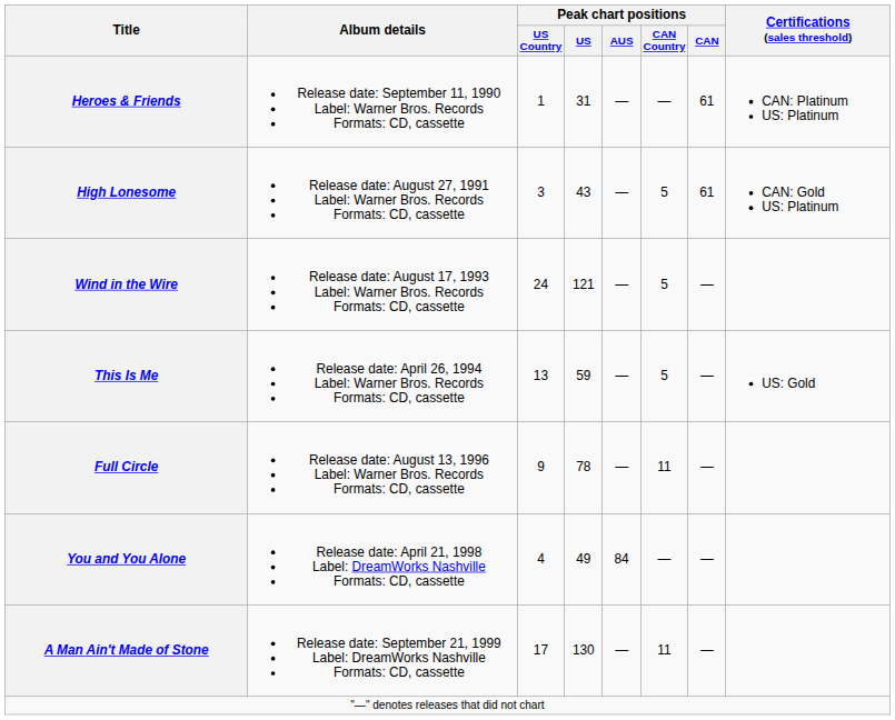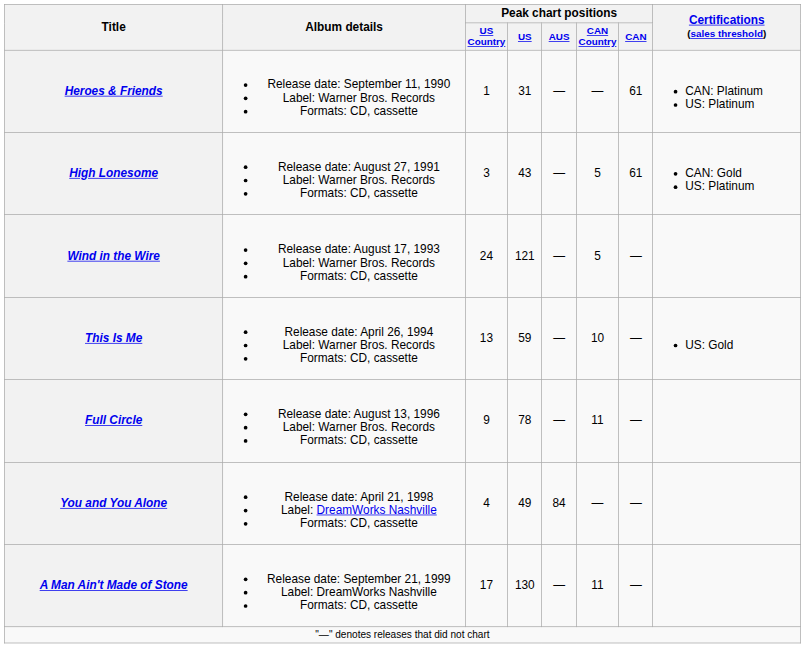This Is Me | Peak chart positions / CAN Country: 5 -> 10
